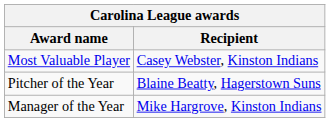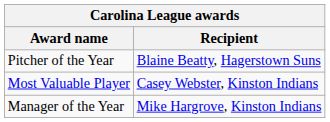rows swapped: Most Valuable Player <-> Pitcher of the Year
